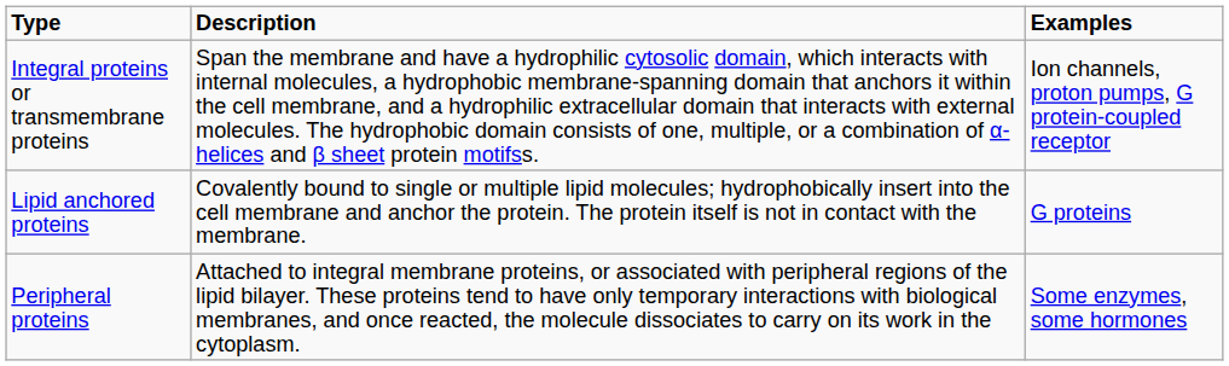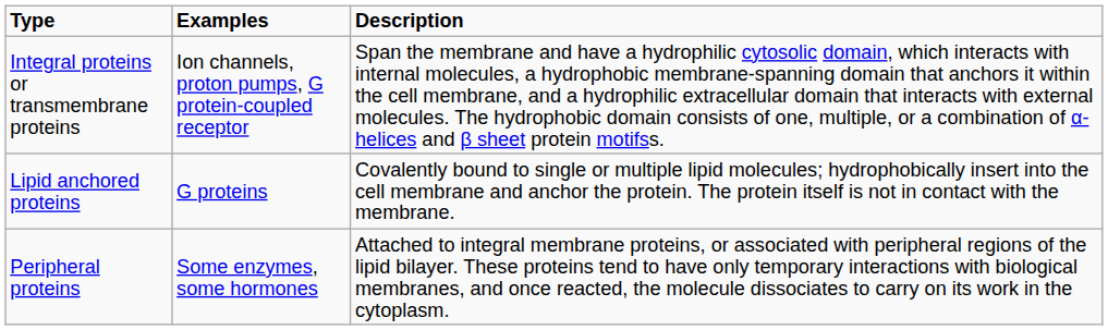columns swapped: Description <-> Examples
